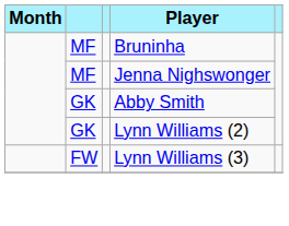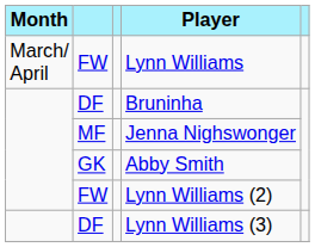+ row: March/ April | FW | Lynn Williams
Bruninha | column 2: MF -> DF
Lynn Williams (2) | column 2: GK -> FW
Lynn Williams (3) | column 2: FW -> DF
